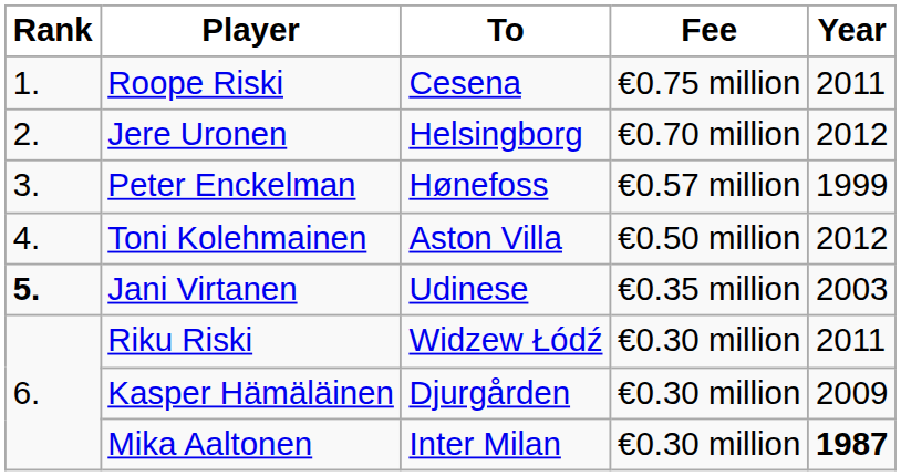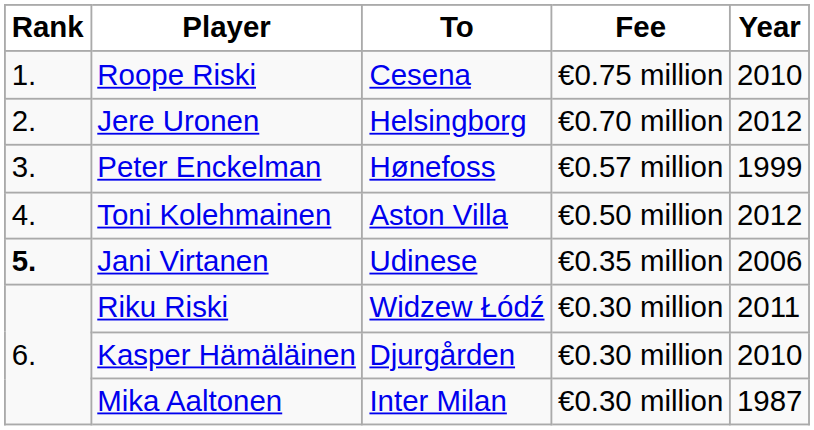Roope Riski | Year: 2011 -> 2010
Jani Virtanen | Year: 2003 -> 2006
Kasper Hämäläinen | Year: 2009 -> 2010
Mika Aaltonen | Year: bold -> normal
